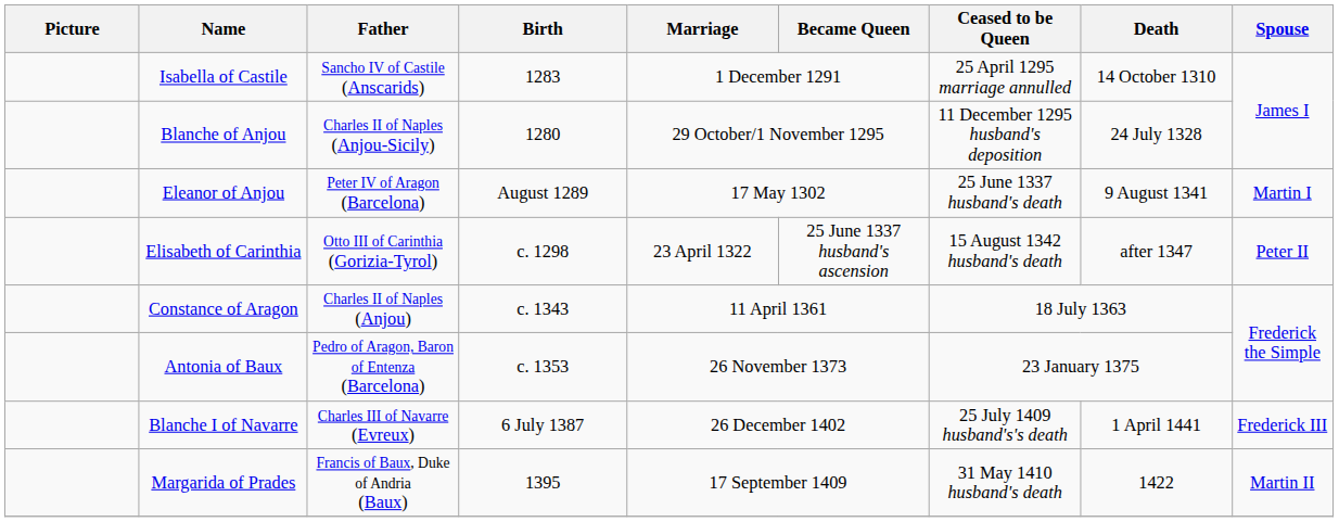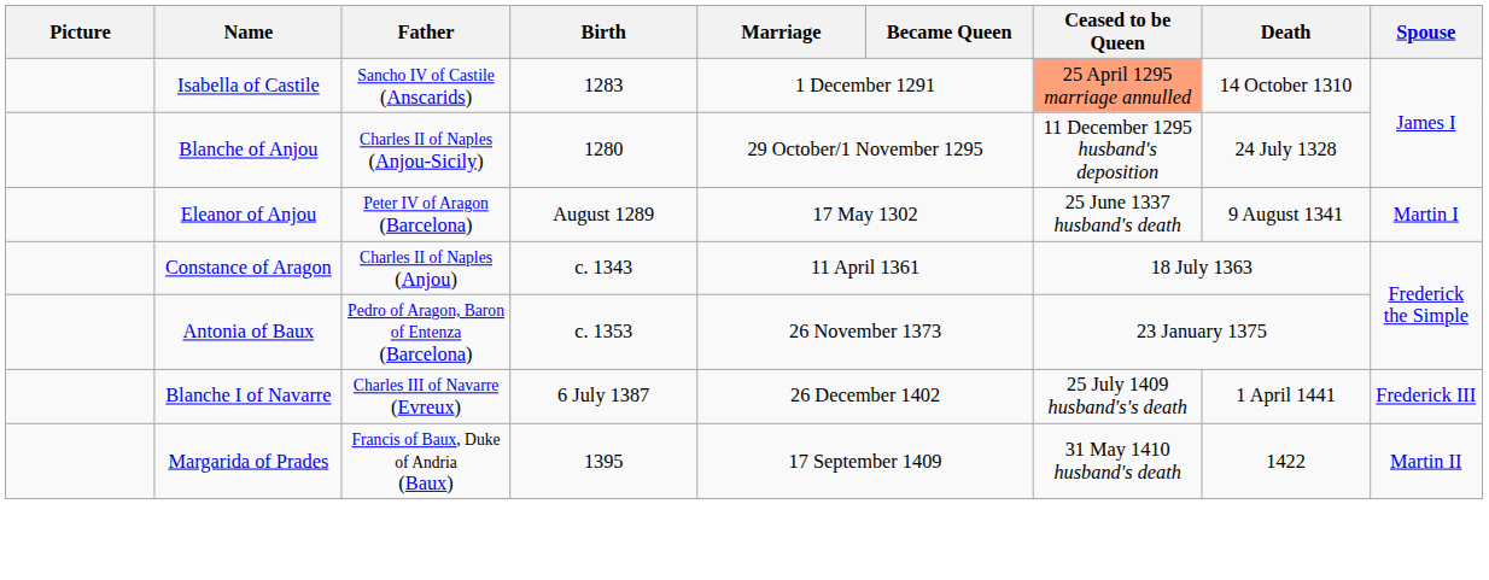Isabella of Castile | Ceased to be Queen: no background -> lightsalmon background
- row: Elisabeth of Carinthia | Otto III of Carinthia (Gorizia-Tyrol) | c. 1298 | 23 April 1322 | 25 June 1337 husband's ascension | 15 August 1342 husband's death | after 1347 | Peter II
